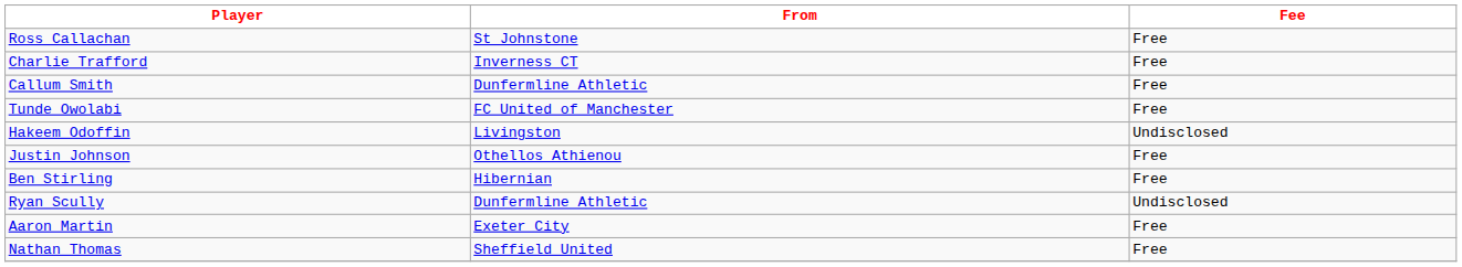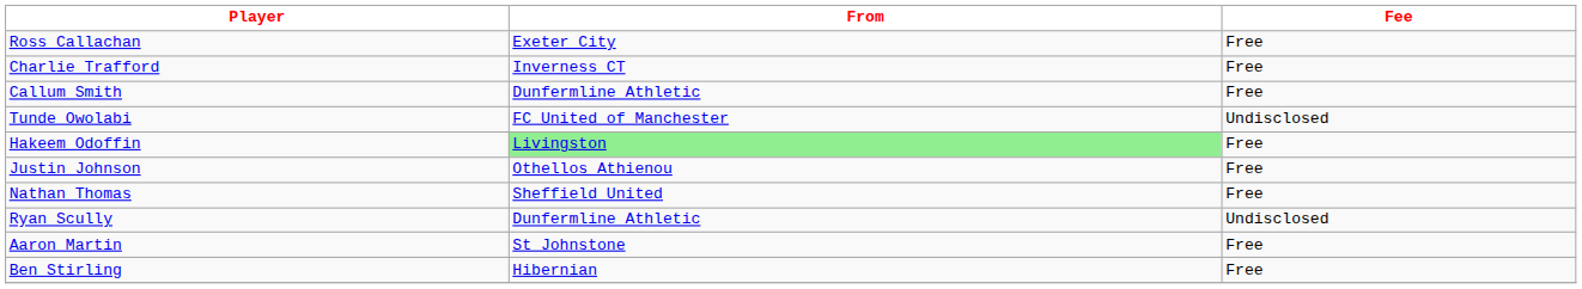Ross Callachan | From: St Johnstone -> Exeter City
Tunde Owolabi | Fee: Free -> Undisclosed
Hakeem Odoffin | From: no background -> lightgreen background
Hakeem Odoffin | Fee: Undisclosed -> Free
rows swapped: Ben Stirling <-> Nathan Thomas
Aaron Martin | From: Exeter City -> St Johnstone
